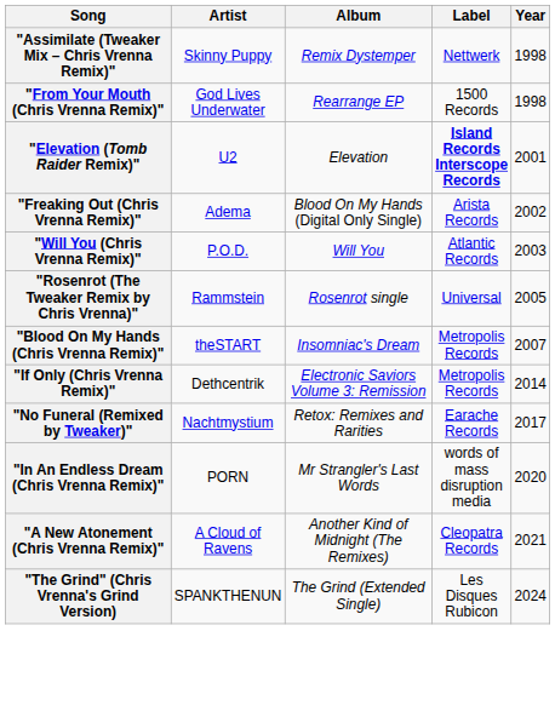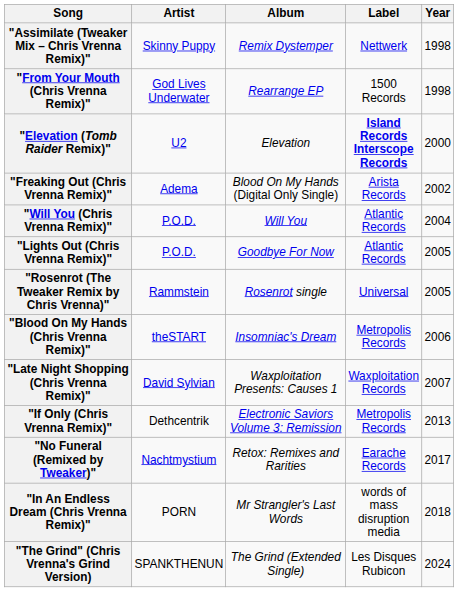"Elevation (Tomb Raider Remix)" | Year: 2001 -> 2000
"Will You (Chris Vrenna Remix)" | Year: 2003 -> 2004
+ row: "Lights Out (Chris Vrenna Remix)" | P.O.D. | Goodbye For Now | Atlantic Records | 2005
"Blood On My Hands (Chris Vrenna Remix)" | Year: 2007 -> 2006
+ row: "Late Night Shopping (Chris Vrenna Remix)" | David Sylvian | Waxploitation Presents: Causes 1 | Waxploitation Records | 2007
"If Only (Chris Vrenna Remix)" | Year: 2014 -> 2013
"In An Endless Dream (Chris Vrenna Remix)" | Year: 2020 -> 2018
- row: "A New Atonement (Chris Vrenna Remix)" | A Cloud of Ravens | Another Kind of Midnight (The Remixes) | Cleopatra Records | 2021
